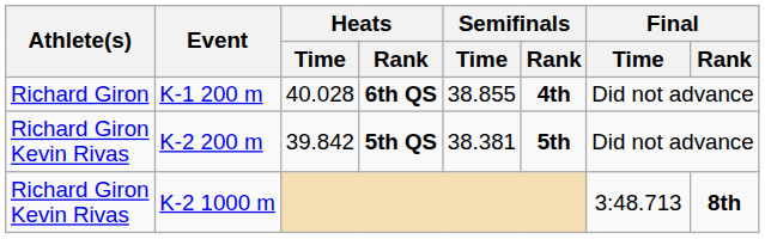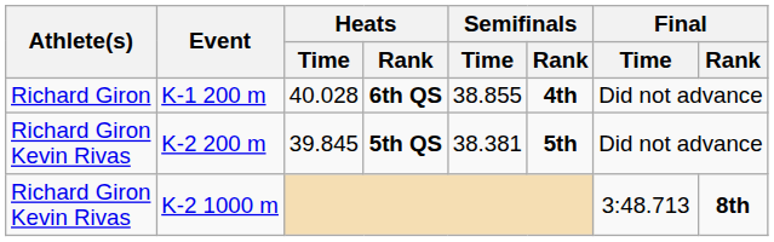K-2 200 m | Heats / Time: 39.842 -> 39.845
